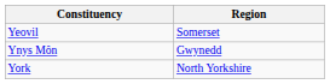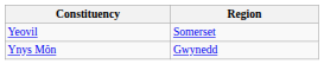- row: York | North Yorkshire
